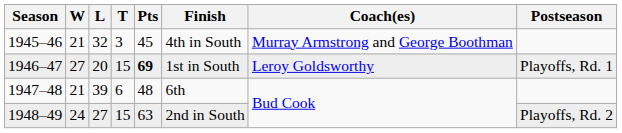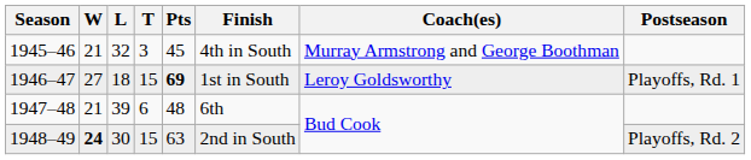1946–47 | L: 20 -> 18
1948–49 | W: normal -> bold
1948–49 | L: 27 -> 30
